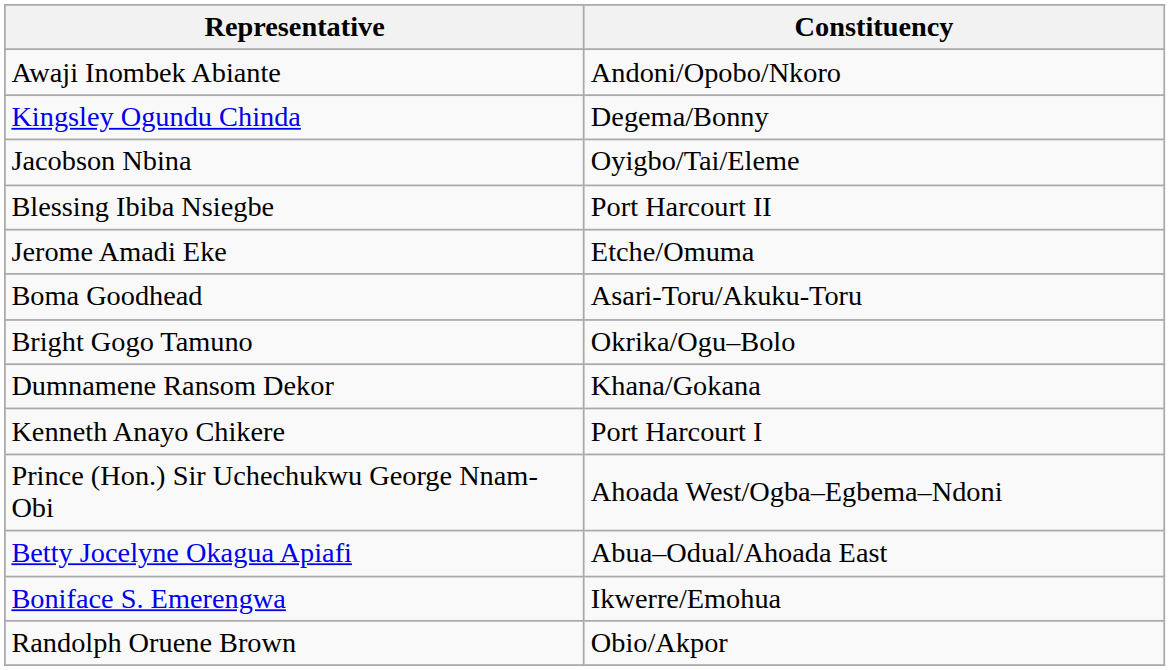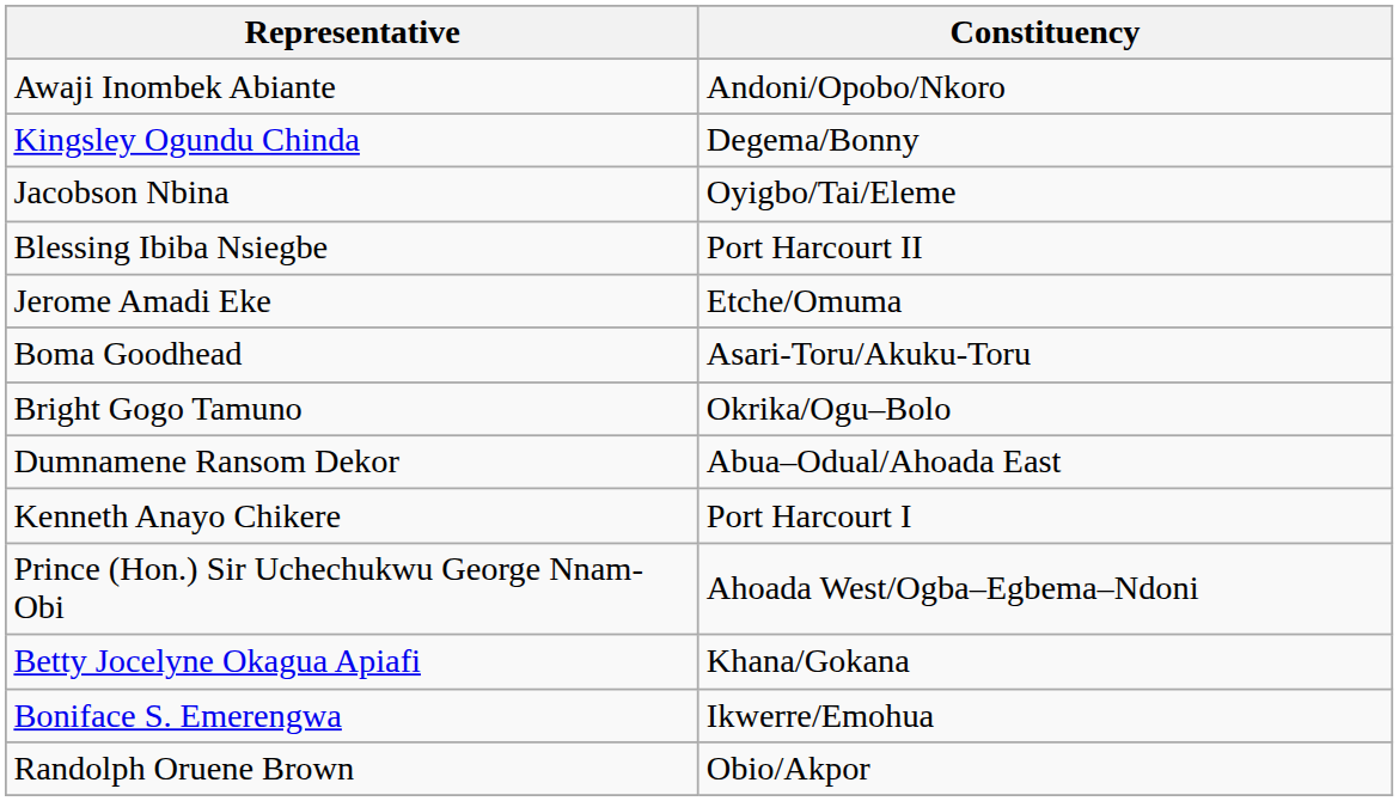Dumnamene Ransom Dekor | Constituency: Khana/Gokana -> Abua–Odual/Ahoada East
Betty Jocelyne Okagua Apiafi | Constituency: Abua–Odual/Ahoada East -> Khana/Gokana
